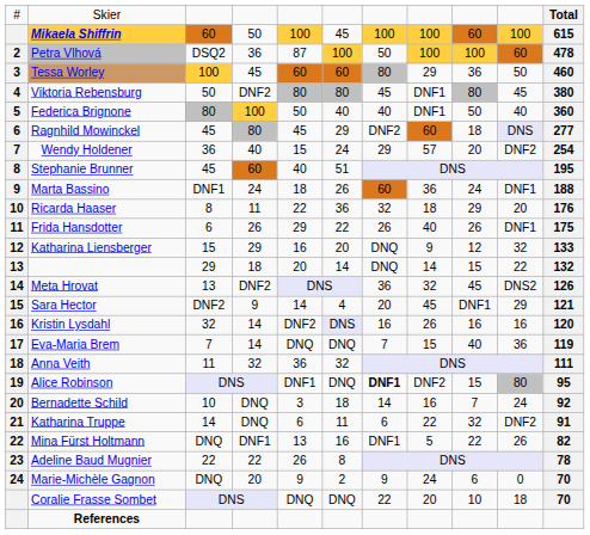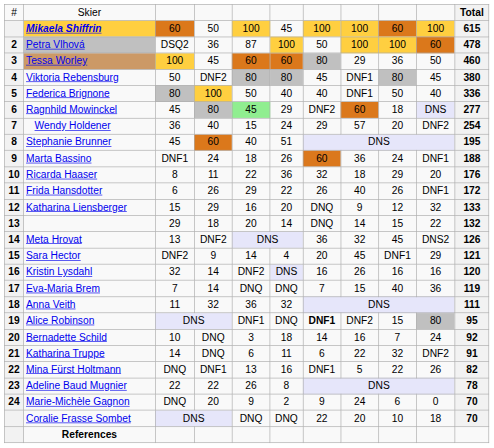Federica Brignone | column 11: 360 -> 336
Ragnhild Mowinckel | column 5: no background -> lightgreen background
Frida Hansdotter | column 11: 175 -> 172
